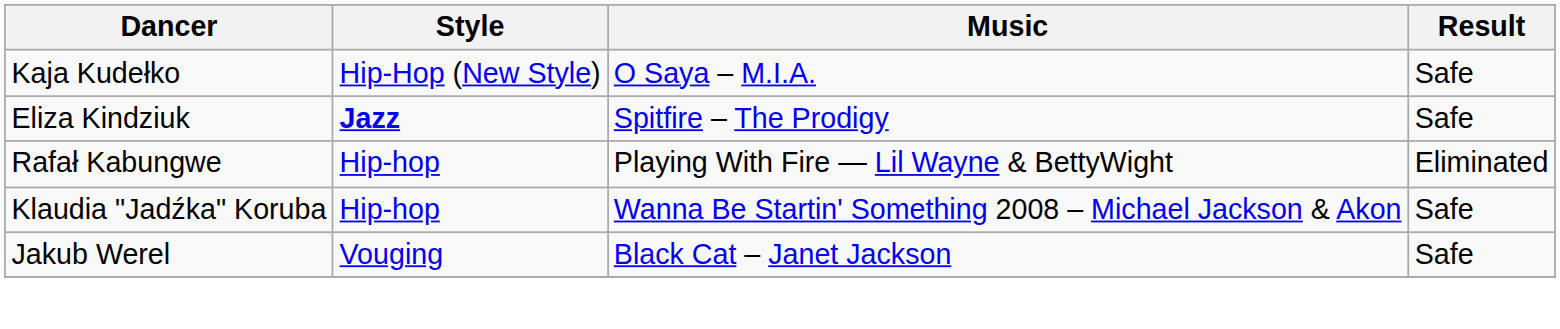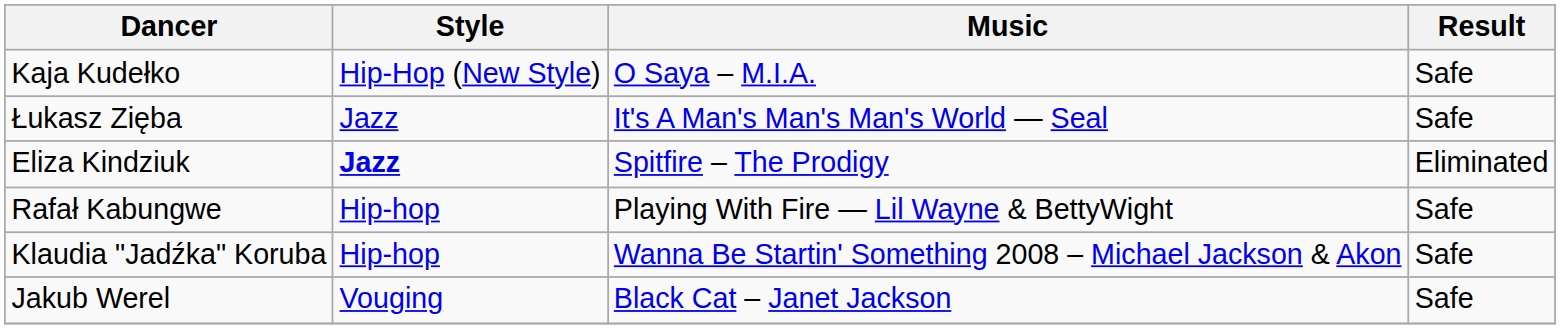+ row: Łukasz Zięba | Jazz | It's A Man's Man's Man's World — Seal | Safe
Eliza Kindziuk | Result: Safe -> Eliminated
Rafał Kabungwe | Result: Eliminated -> Safe
